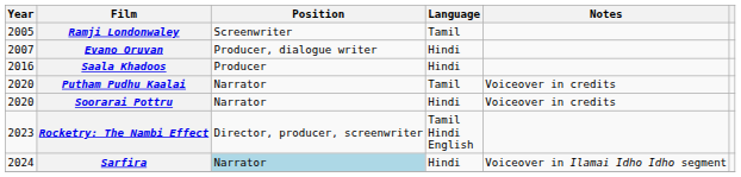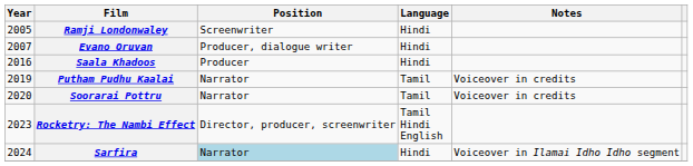Ramji Londonwaley | Language: Tamil -> Hindi
Putham Pudhu Kaalai | Year: 2020 -> 2019
Soorarai Pottru | Language: Hindi -> Tamil
